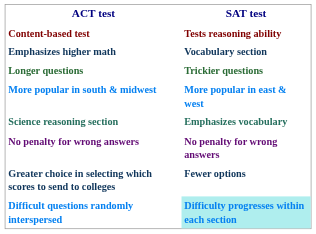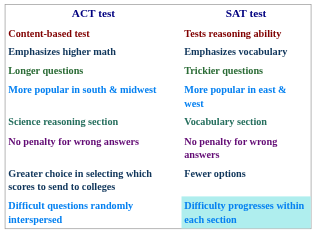Emphasizes higher math | column 2: Vocabulary section -> Emphasizes vocabulary
Science reasoning section | column 2: Emphasizes vocabulary -> Vocabulary section
